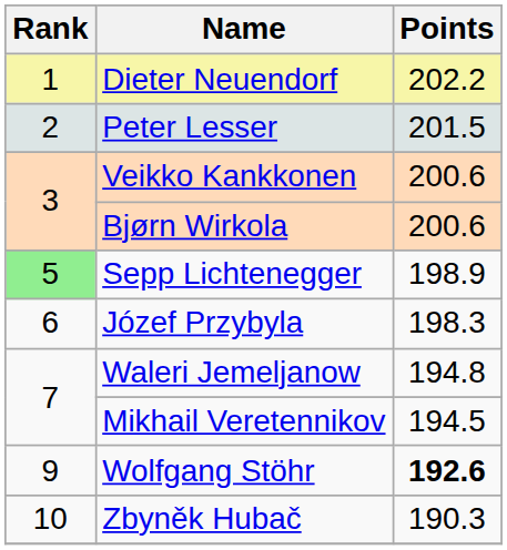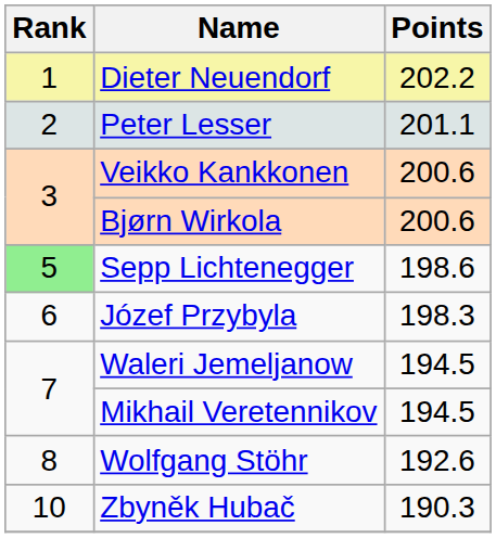Peter Lesser | Points: 201.5 -> 201.1
Sepp Lichtenegger | Points: 198.9 -> 198.6
Waleri Jemeljanow | Points: 194.8 -> 194.5
Wolfgang Stöhr | Rank: 9 -> 8
Wolfgang Stöhr | Points: bold -> normal
